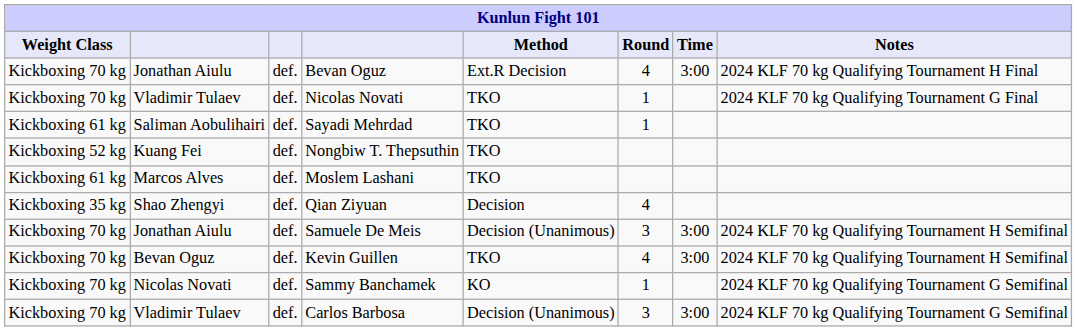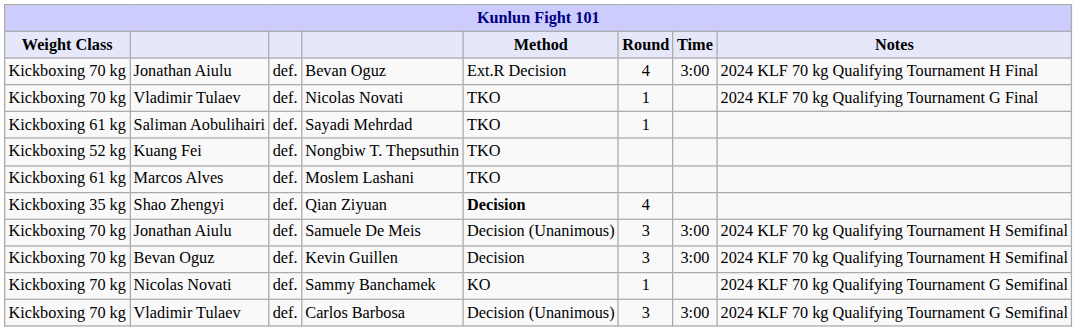Qian Ziyuan | Method: normal -> bold
Kevin Guillen | Method: TKO -> Decision
Kevin Guillen | Round: 4 -> 3
